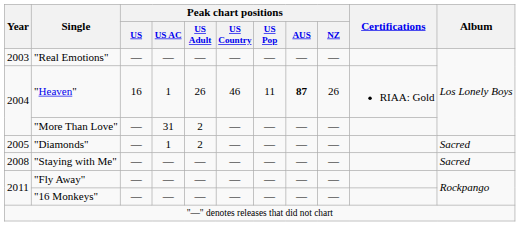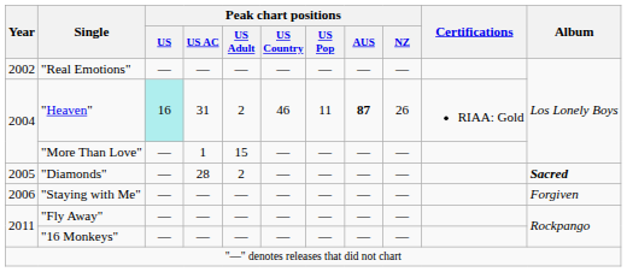"Real Emotions" | Year: 2003 -> 2002
"Heaven" | Peak chart positions / US: no background -> paleturquoise background
"Heaven" | Peak chart positions / US AC: 1 -> 31
"Heaven" | Peak chart positions / US Adult: 26 -> 2
"More Than Love" | Peak chart positions / US AC: 31 -> 1
"More Than Love" | Peak chart positions / US Adult: 2 -> 15
"Diamonds" | Peak chart positions / US AC: 1 -> 28
"Diamonds" | Album: normal -> bold
"Staying with Me" | Year: 2008 -> 2006
"Staying with Me" | Album: Sacred -> Forgiven
